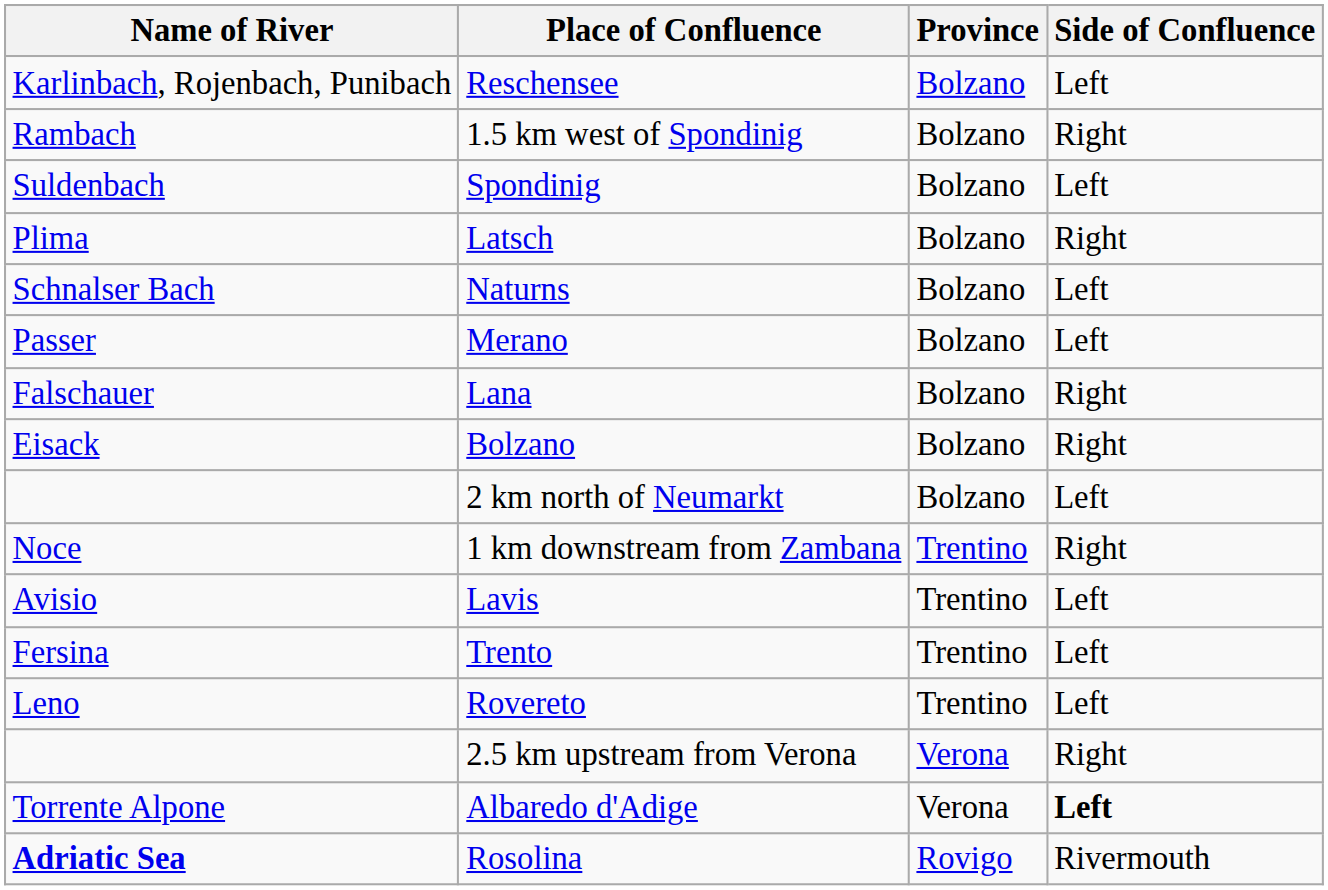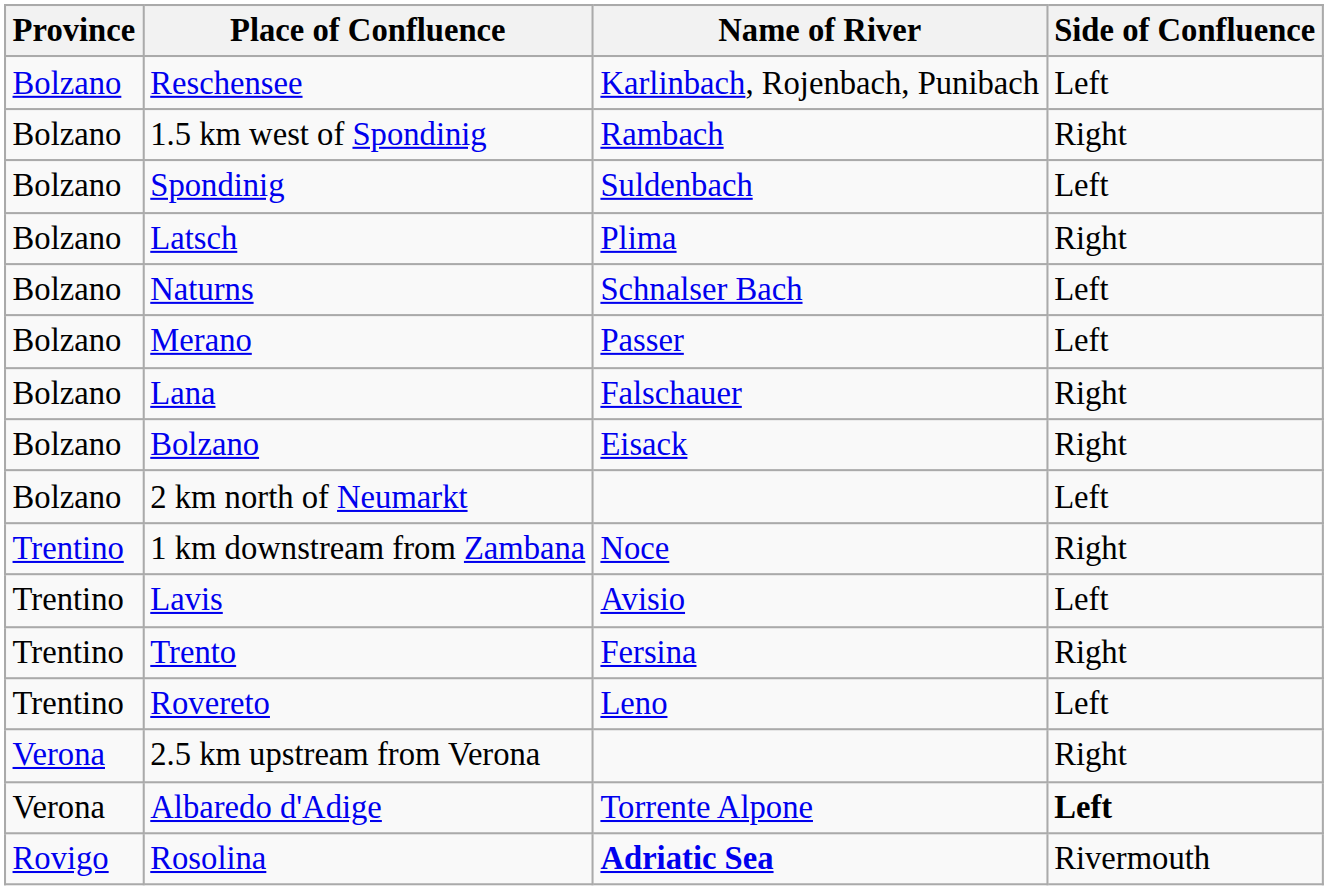columns swapped: Name of River <-> Province
Trento | Side of Confluence: Left -> Right
